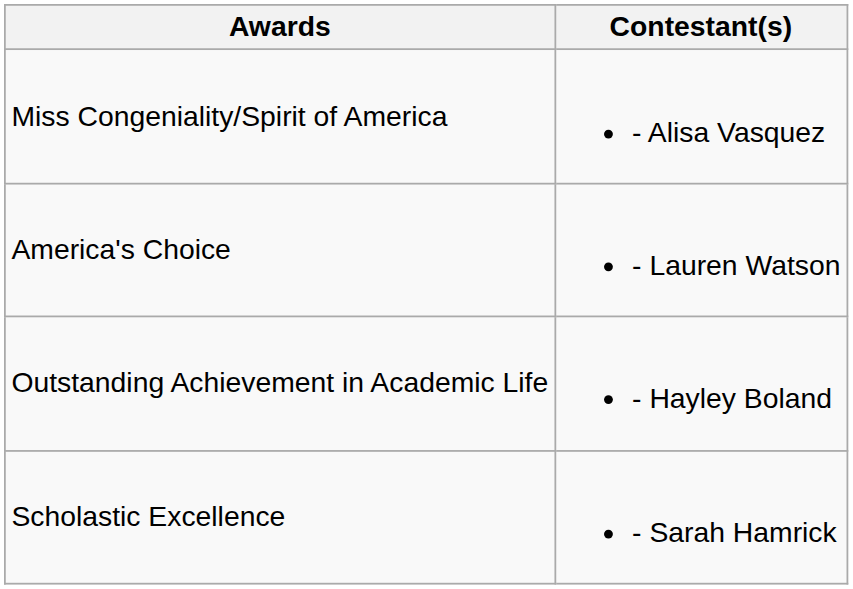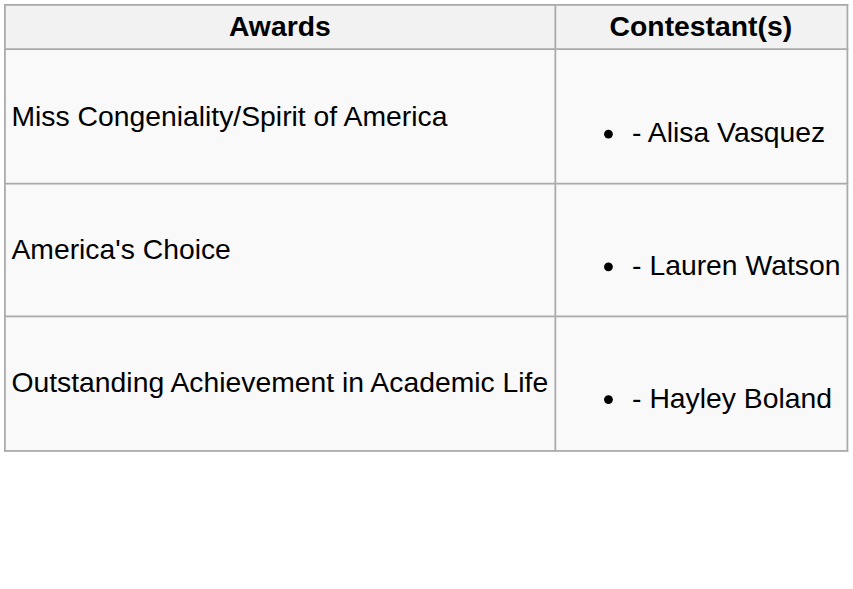- row: Scholastic Excellence | - Sarah Hamrick
